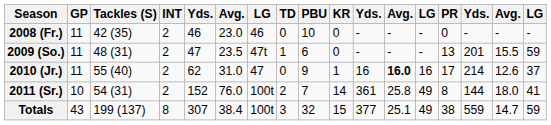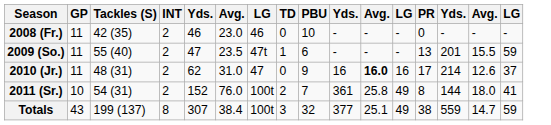- column: KR | 0 | 0 | 1 | 14 | 15
2009 (So.) | Tackles (S): 48 (31) -> 55 (40)
2010 (Jr.) | Tackles (S): 55 (40) -> 48 (31)
